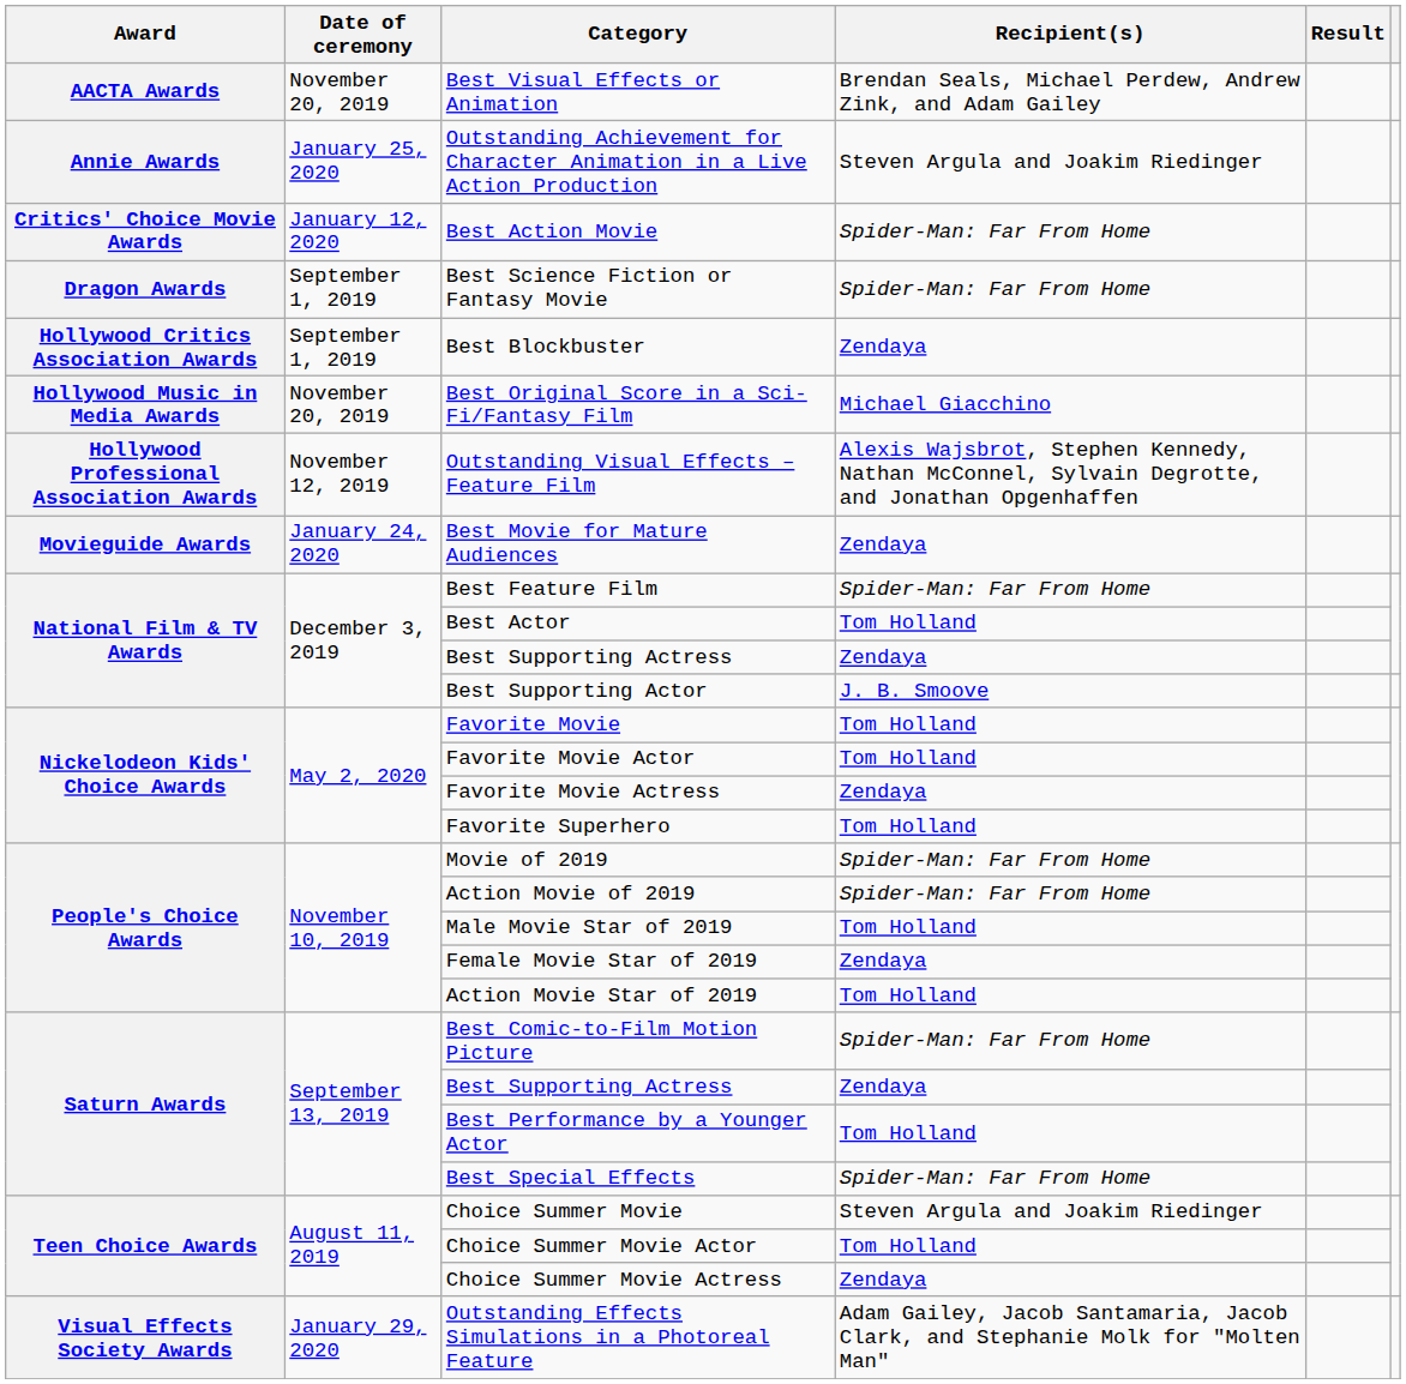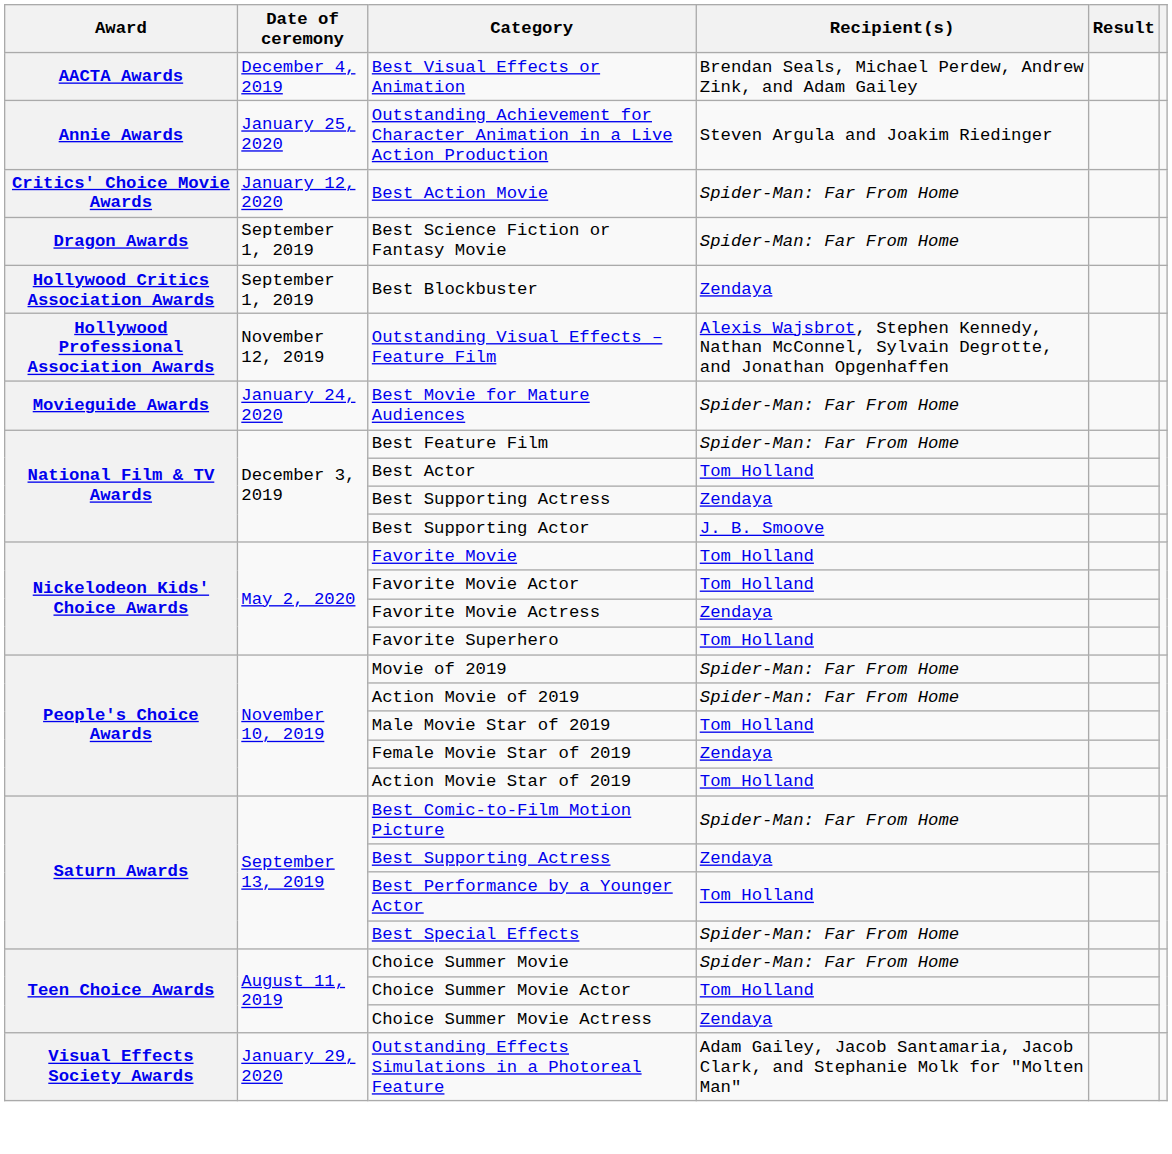Best Visual Effects or Animation | Date of ceremony: November 20, 2019 -> December 4, 2019
- row: Hollywood Music in Media Awards | November 20, 2019 | Best Original Score in a Sci-Fi/Fantasy Film | Michael Giacchino
Best Movie for Mature Audiences | Recipient(s): Zendaya -> Spider-Man: Far From Home
Choice Summer Movie | Recipient(s): Steven Argula and Joakim Riedinger -> Spider-Man: Far From Home
